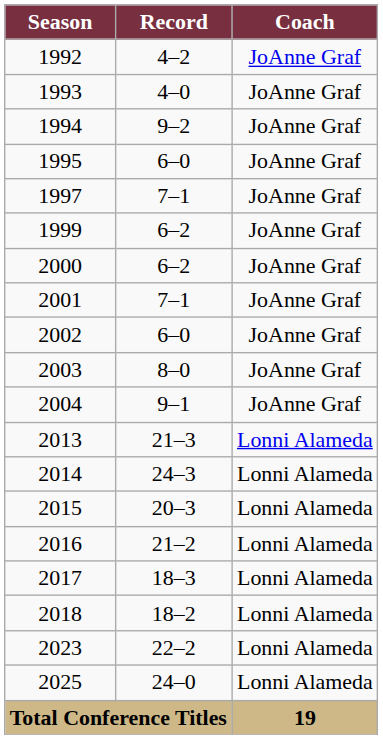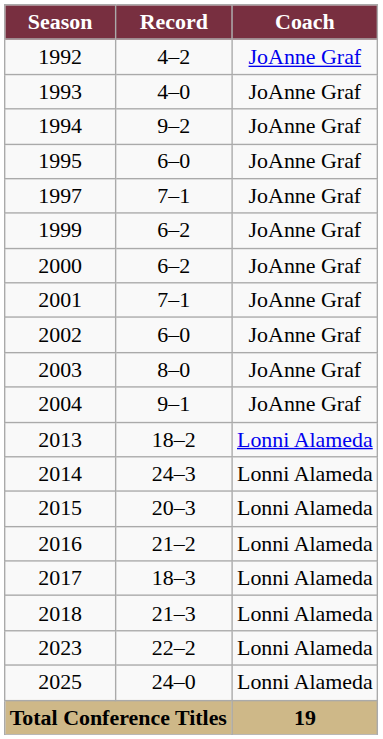2013 | Record: 21–3 -> 18–2
2018 | Record: 18–2 -> 21–3
